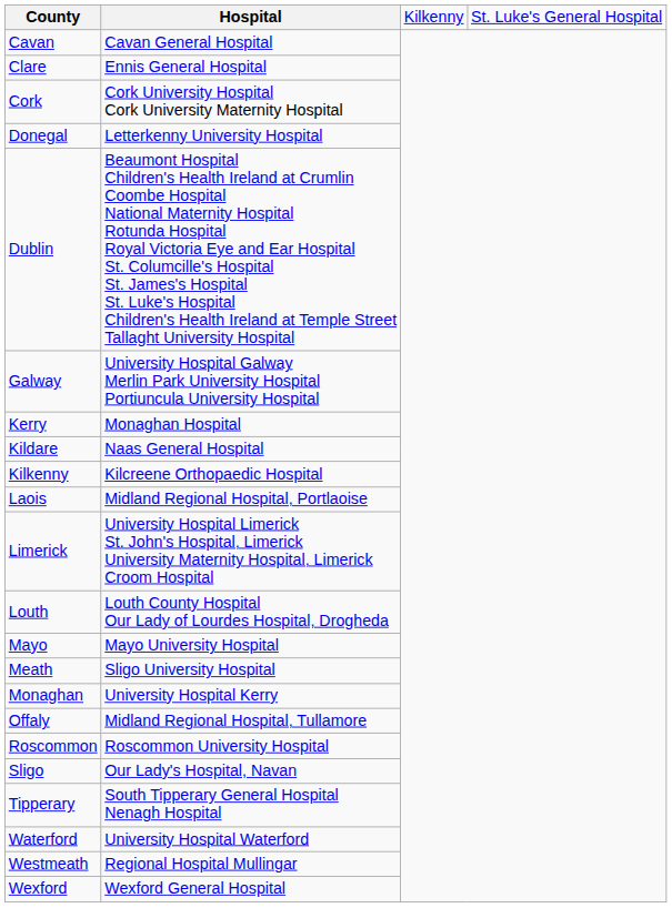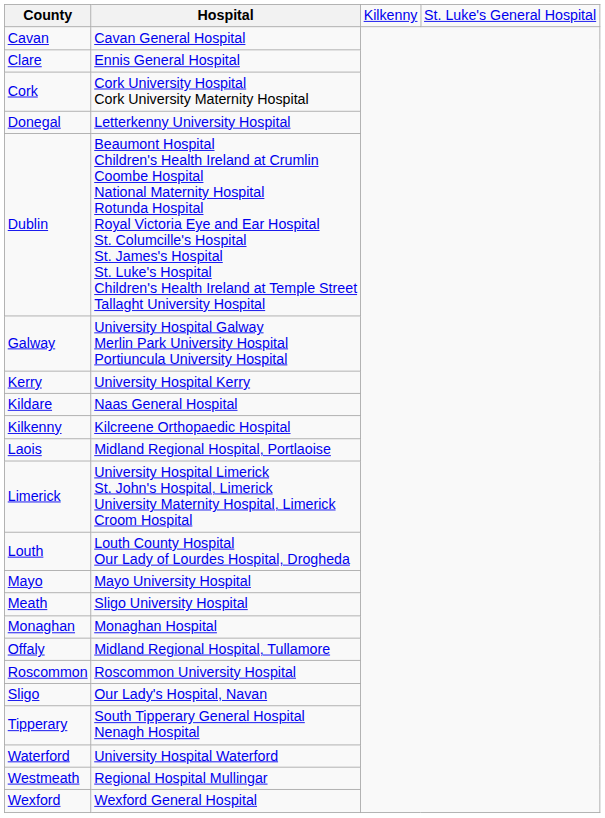Kerry | column 2: Monaghan Hospital -> University Hospital Kerry
Monaghan | column 2: University Hospital Kerry -> Monaghan Hospital
